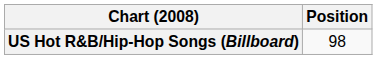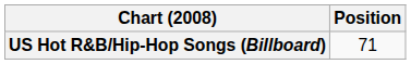US Hot R&B/Hip-Hop Songs (Billboard) | Position: 98 -> 71
